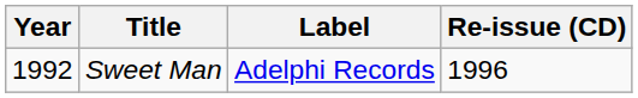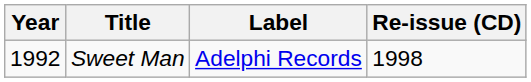Sweet Man | Re-issue (CD): 1996 -> 1998
